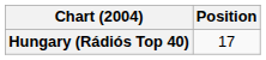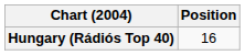Hungary (Rádiós Top 40) | Position: 17 -> 16
